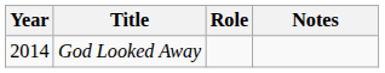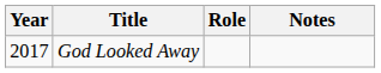God Looked Away | Year: 2014 -> 2017
